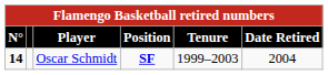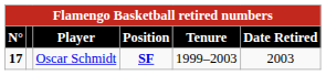Oscar Schmidt | N°: 14 -> 17
Oscar Schmidt | Date Retired: 2004 -> 2003
